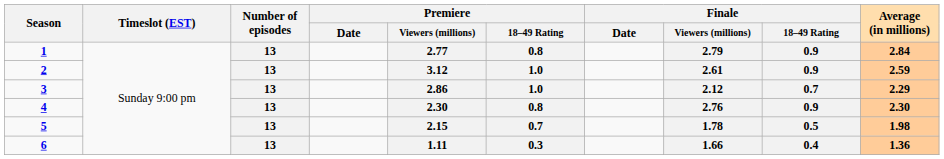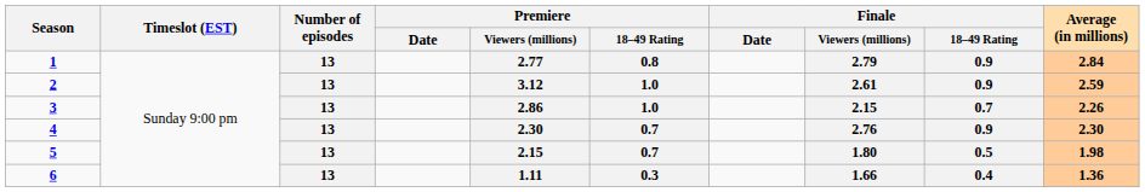3 | Finale / Viewers (millions): 2.12 -> 2.15
3 | Average (in millions): 2.29 -> 2.26
4 | Premiere / 18–49 Rating: 0.8 -> 0.7
5 | Finale / Viewers (millions): 1.78 -> 1.80
